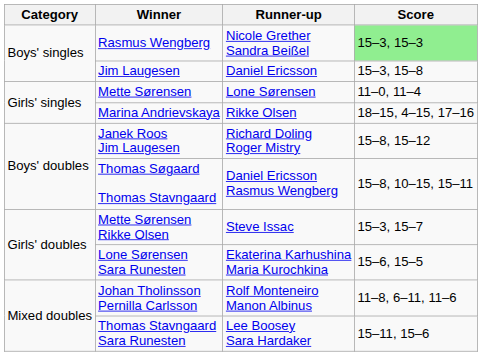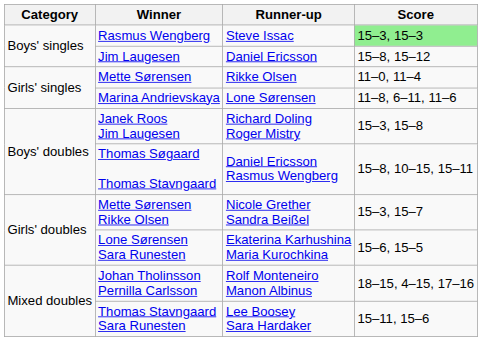Rasmus Wengberg | Runner-up: Nicole Grether Sandra Beißel -> Steve Issac
Jim Laugesen | Score: 15–3, 15–8 -> 15–8, 15–12
Mette Sørensen | Runner-up: Lone Sørensen -> Rikke Olsen
Marina Andrievskaya | Runner-up: Rikke Olsen -> Lone Sørensen
Marina Andrievskaya | Score: 18–15, 4–15, 17–16 -> 11–8, 6–11, 11–6
Janek Roos Jim Laugesen | Score: 15–8, 15–12 -> 15–3, 15–8
Mette Sørensen Rikke Olsen | Runner-up: Steve Issac -> Nicole Grether Sandra Beißel
Johan Tholinsson Pernilla Carlsson | Score: 11–8, 6–11, 11–6 -> 18–15, 4–15, 17–16
